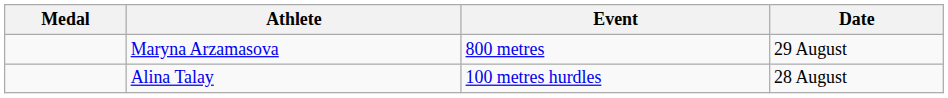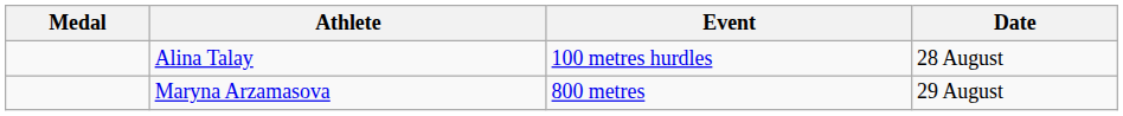rows swapped: Maryna Arzamasova <-> Alina Talay
